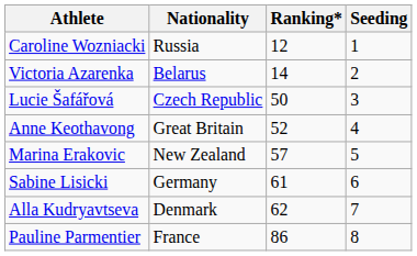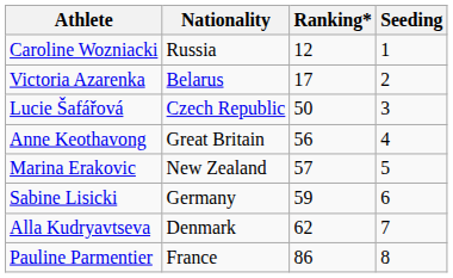Victoria Azarenka | Ranking*: 14 -> 17
Anne Keothavong | Ranking*: 52 -> 56
Sabine Lisicki | Ranking*: 61 -> 59
